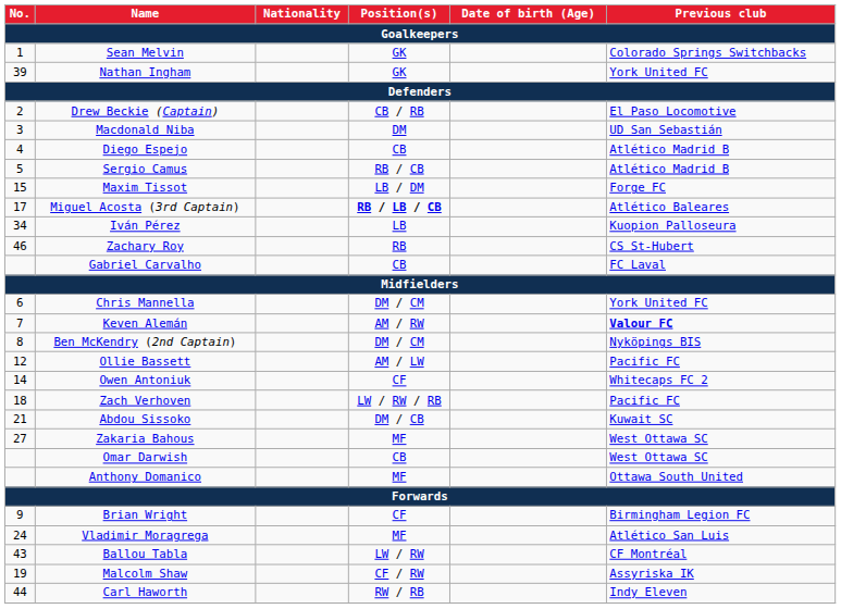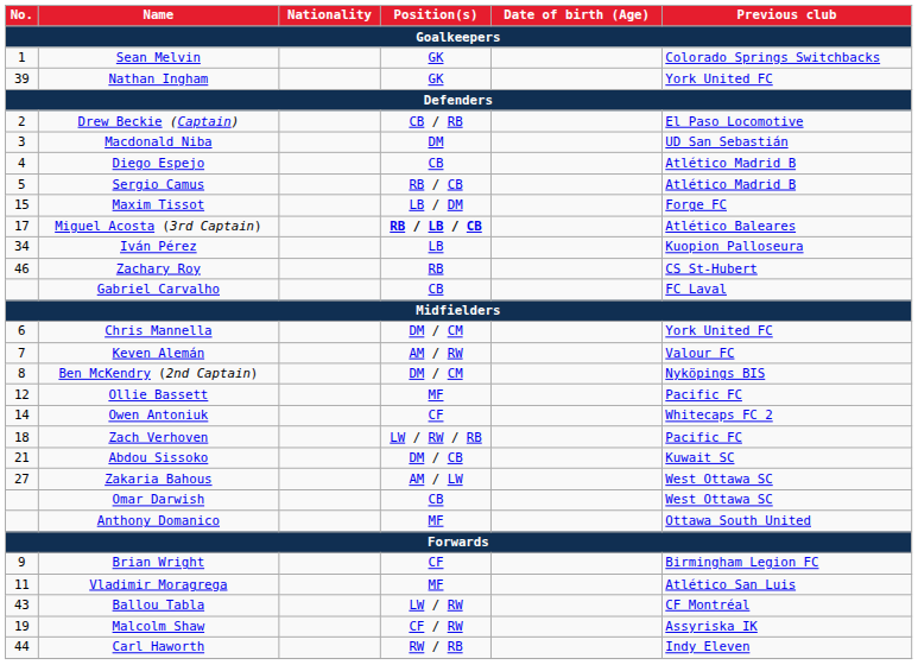Keven Alemán | Previous club: bold -> normal
Ollie Bassett | Position(s): AM / LW -> MF
Zakaria Bahous | Position(s): MF -> AM / LW
Vladimir Moragrega | No.: 24 -> 11
